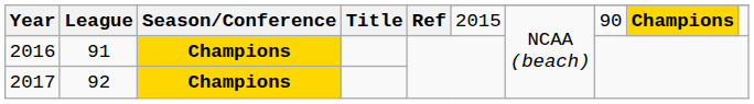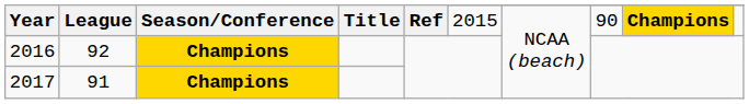2016 | League: 91 -> 92
2017 | League: 92 -> 91
